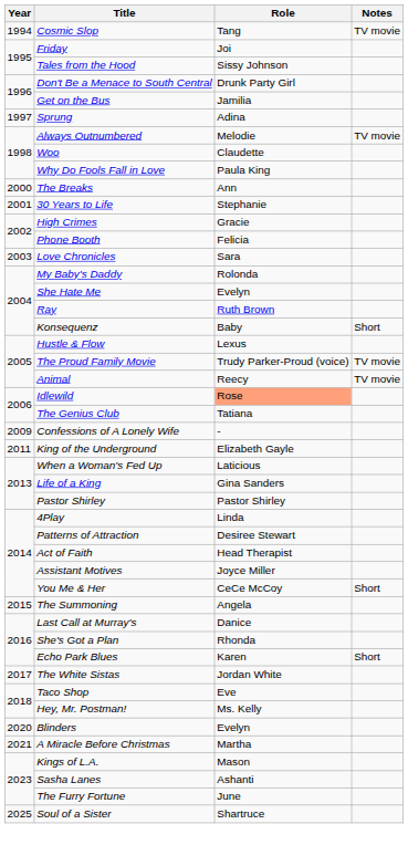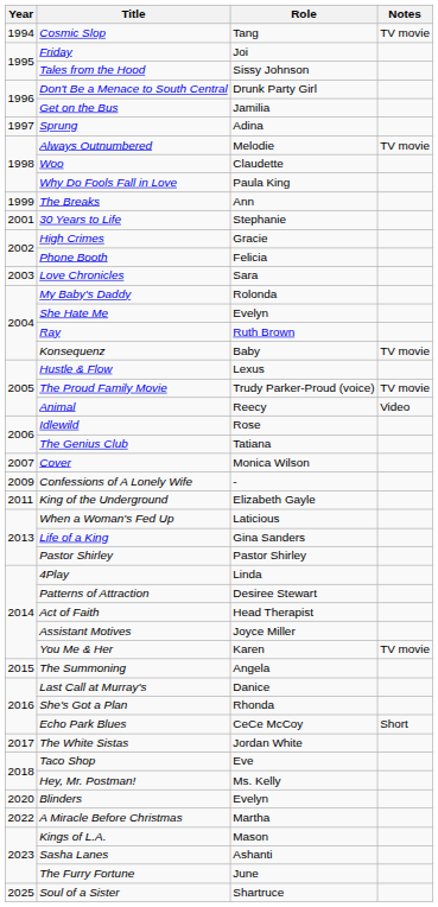The Breaks | Year: 2000 -> 1999
Konsequenz | Notes: Short -> TV movie
Animal | Notes: TV movie -> Video
Idlewild | Role: lightsalmon background -> no background
+ row: 2007 | Cover | Monica Wilson
You Me & Her | Role: CeCe McCoy -> Karen
You Me & Her | Notes: Short -> TV movie
Echo Park Blues | Role: Karen -> CeCe McCoy
A Miracle Before Christmas | Year: 2021 -> 2022
